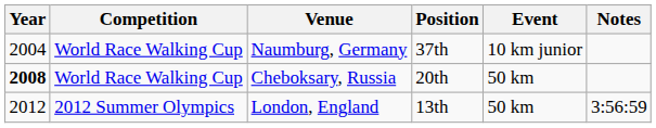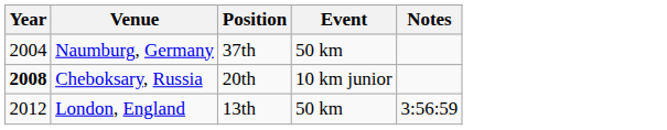- column: Competition | World Race Walking Cup | World Race Walking Cup | 2012 Summer Olympics
Naumburg, Germany | Event: 10 km junior -> 50 km
Cheboksary, Russia | Event: 50 km -> 10 km junior
